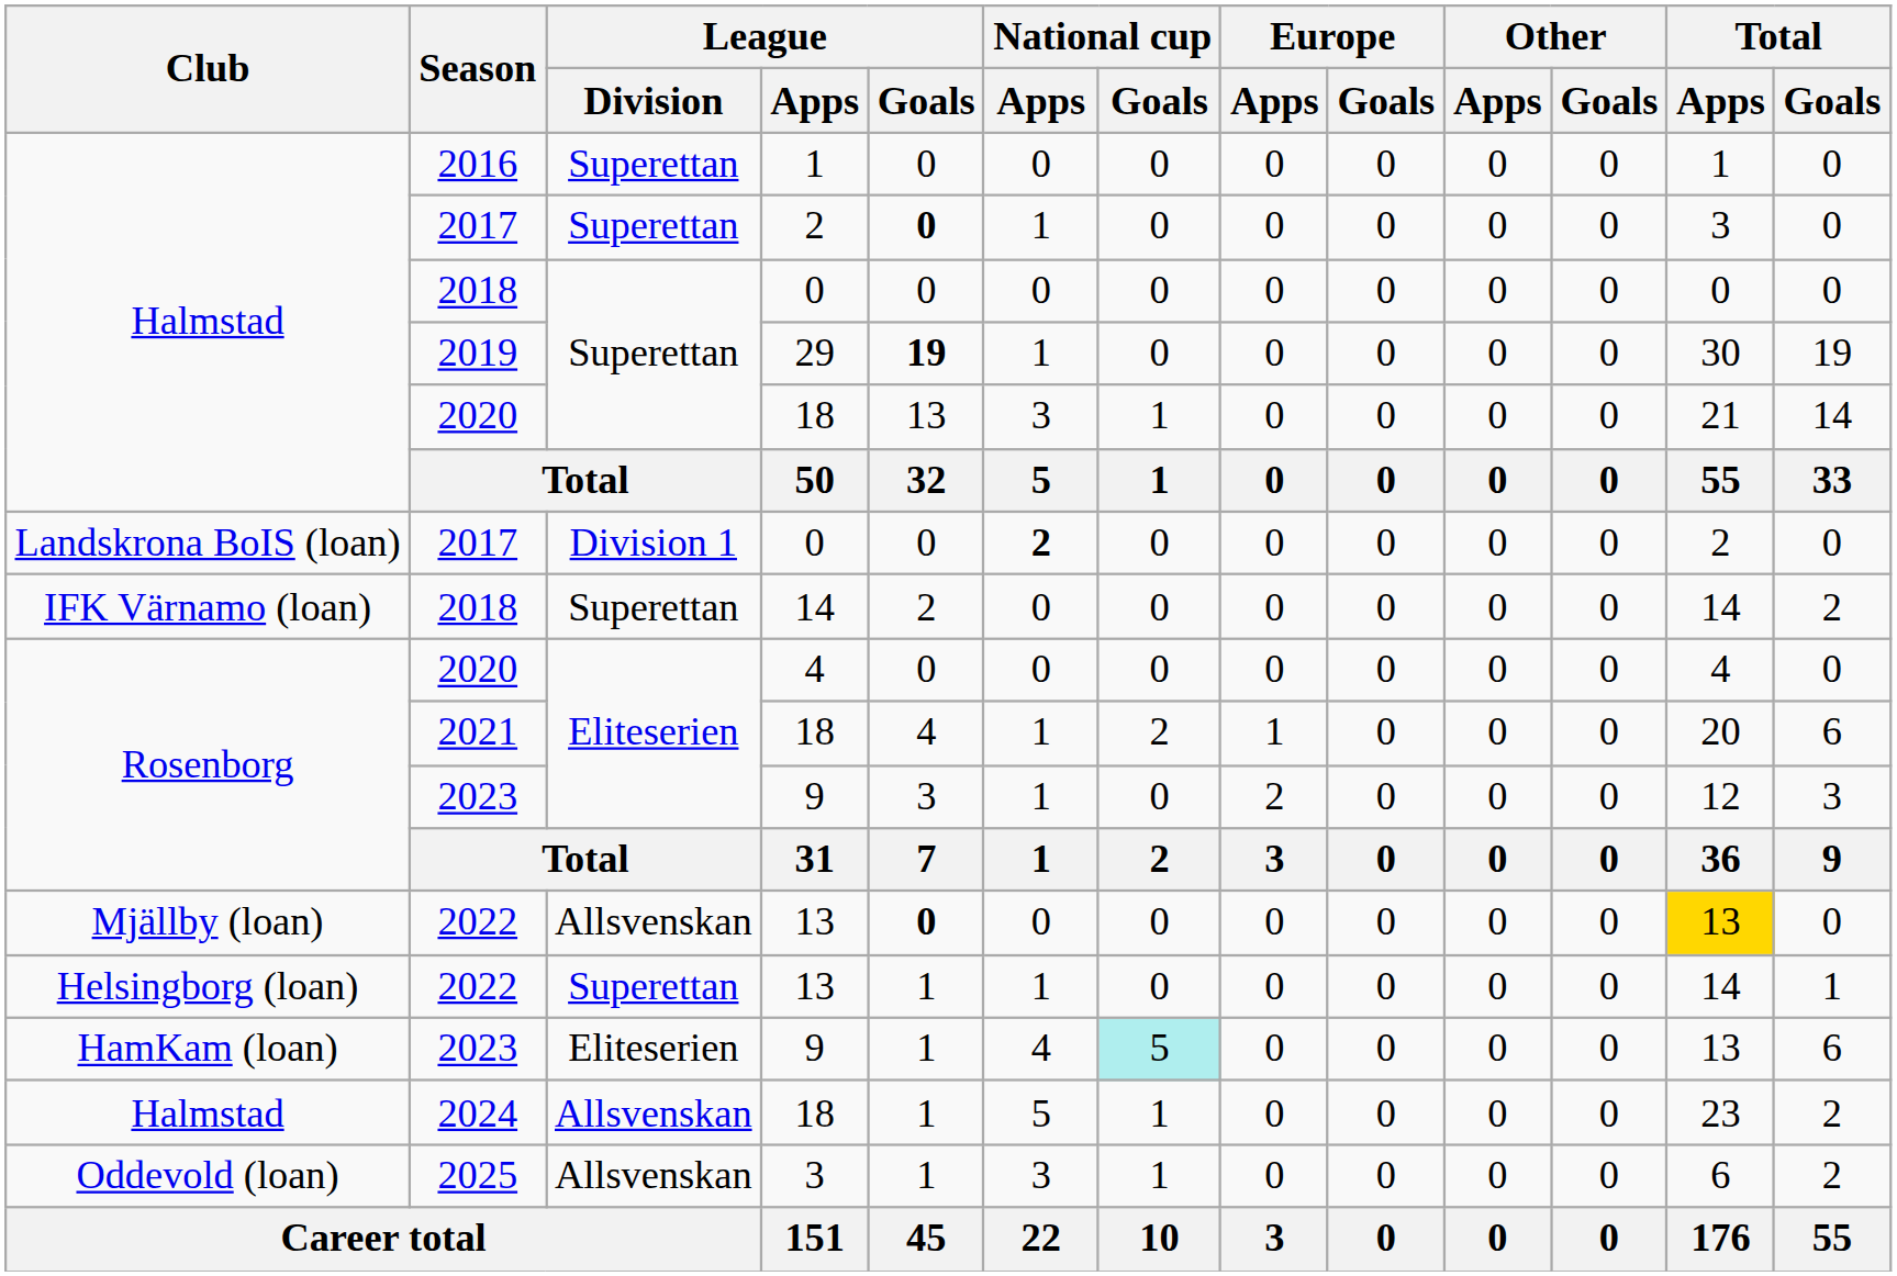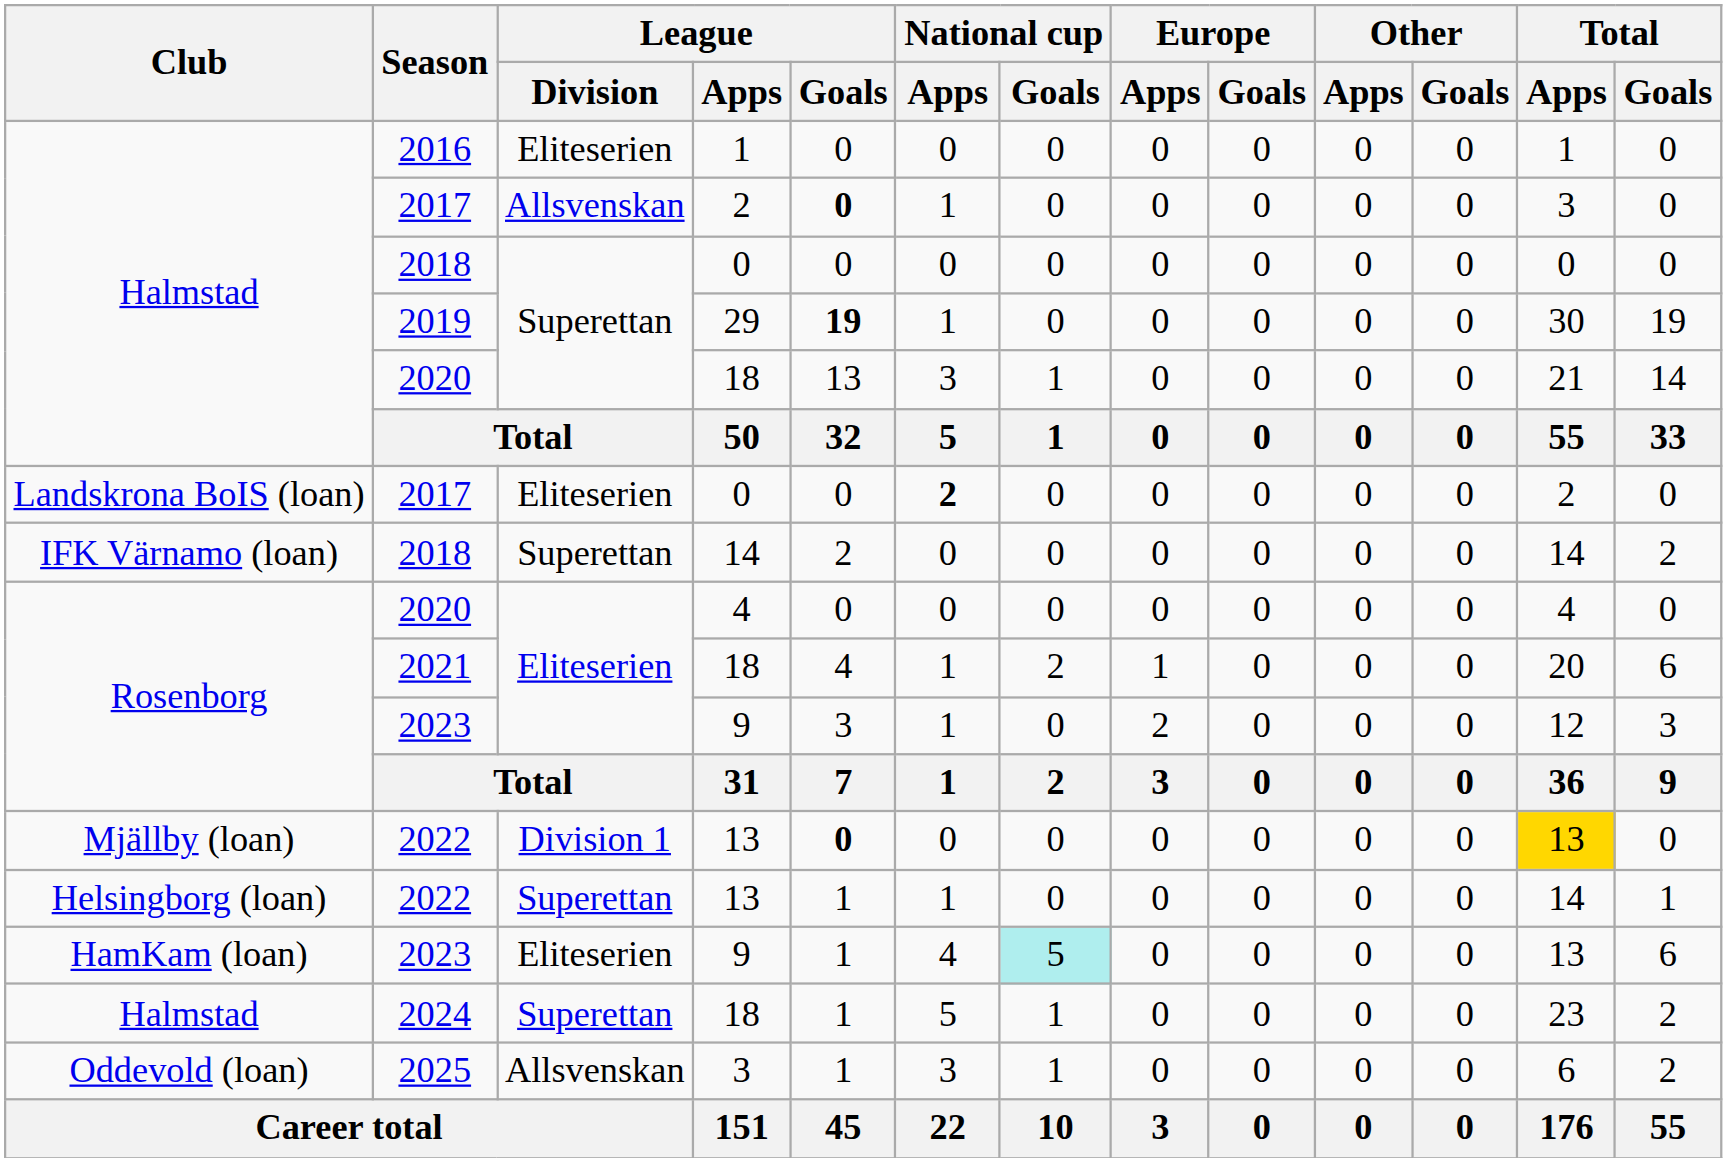2016 | League / Division: Superettan -> Eliteserien
Halmstad / 2017 | League / Division: Superettan -> Allsvenskan
Landskrona BoIS (loan) / 2017 | League / Division: Division 1 -> Eliteserien
Mjällby (loan) / 2022 | League / Division: Allsvenskan -> Division 1
2024 | League / Division: Allsvenskan -> Superettan
